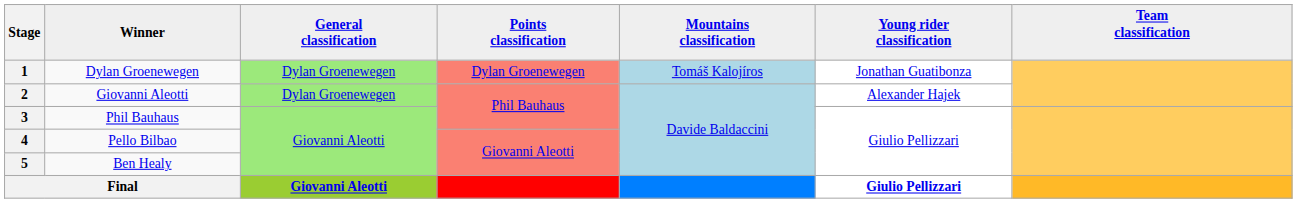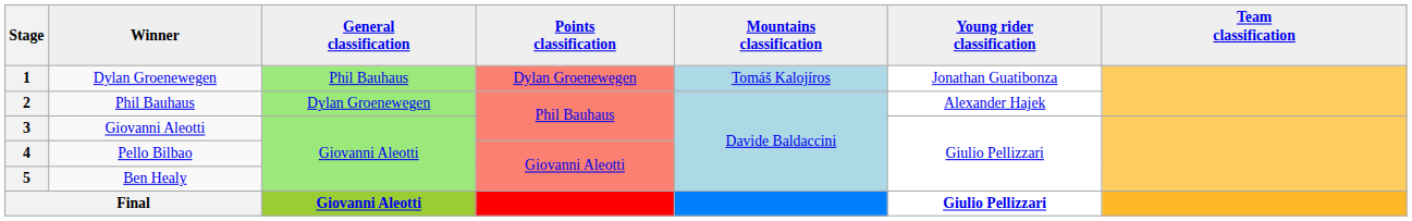1 | General classification: Dylan Groenewegen -> Phil Bauhaus
2 | Winner: Giovanni Aleotti -> Phil Bauhaus
3 | Winner: Phil Bauhaus -> Giovanni Aleotti
